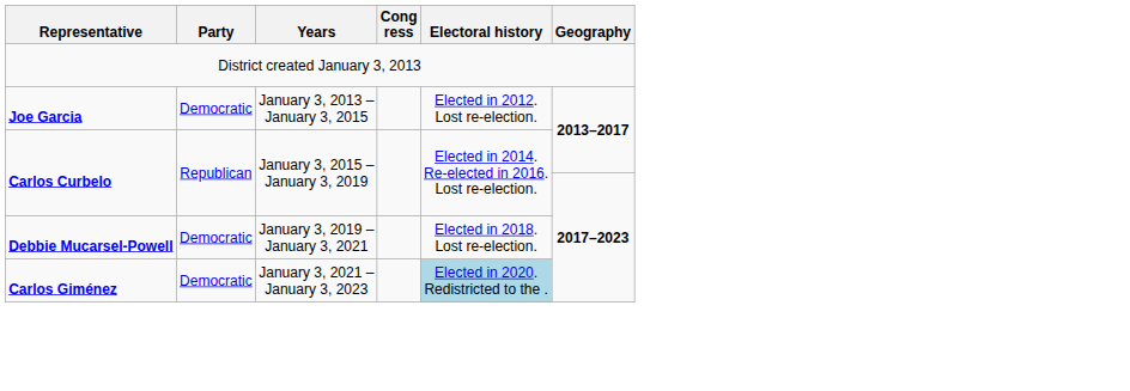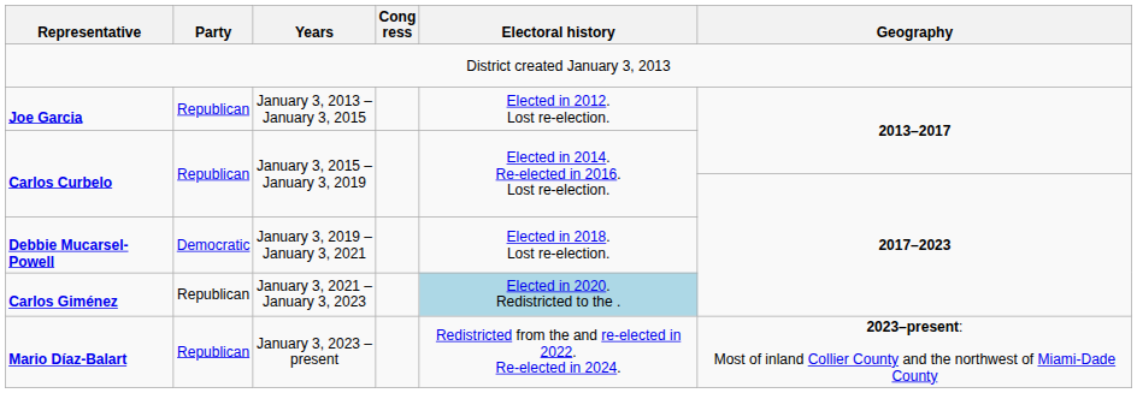Joe Garcia | Party: Democratic -> Republican
Carlos Giménez | Party: Democratic -> Republican
+ row: Mario Díaz-Balart | Republican | January 3, 2023 – present | Redistricted from the and re-elected in 2022. Re-elected in 2024. | 2023–present: Most of inland Collier County and the northwest of Miami-Dade County
